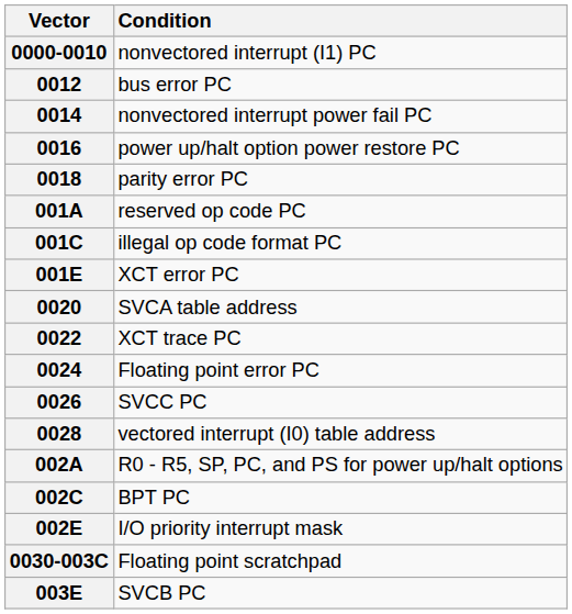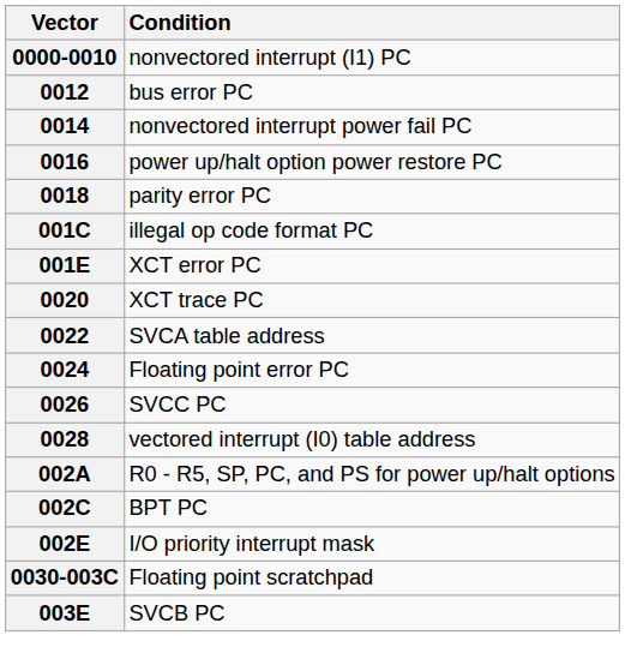- row: 001A | reserved op code PC
0020 | Condition: SVCA table address -> XCT trace PC
0022 | Condition: XCT trace PC -> SVCA table address
